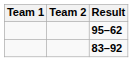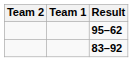columns swapped: Team 1 <-> Team 2
